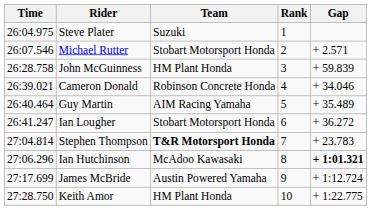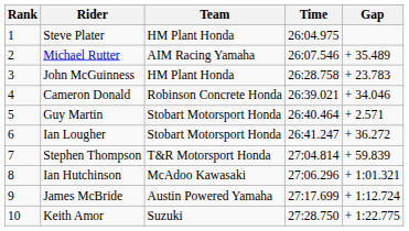columns swapped: Rank <-> Time
Steve Plater | Team: Suzuki -> HM Plant Honda
Michael Rutter | Team: Stobart Motorsport Honda -> AIM Racing Yamaha
Michael Rutter | Gap: + 2.571 -> + 35.489
John McGuinness | Gap: + 59.839 -> + 23.783
Guy Martin | Team: AIM Racing Yamaha -> Stobart Motorsport Honda
Guy Martin | Gap: + 35.489 -> + 2.571
Stephen Thompson | Team: bold -> normal
Stephen Thompson | Gap: + 23.783 -> + 59.839
Ian Hutchinson | Gap: bold -> normal
Keith Amor | Team: HM Plant Honda -> Suzuki
